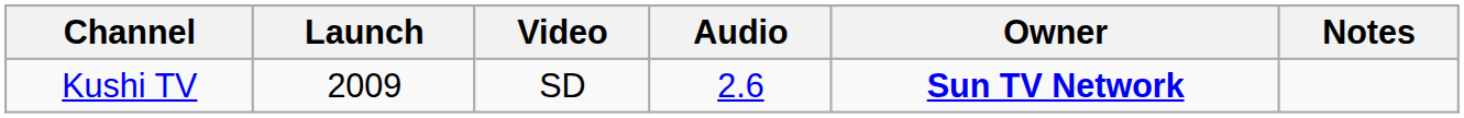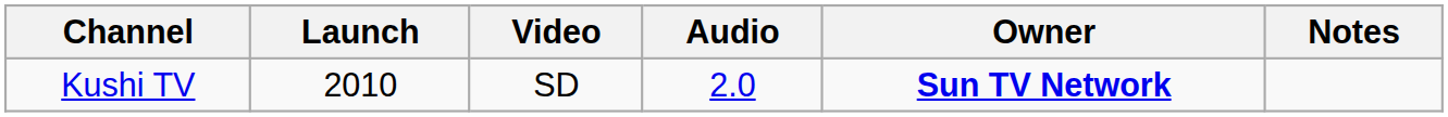Kushi TV | Launch: 2009 -> 2010
Kushi TV | Audio: 2.6 -> 2.0
